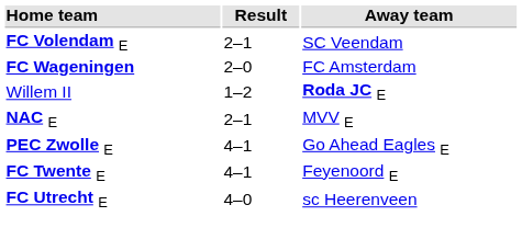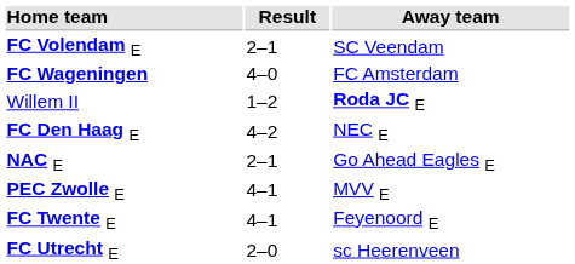FC Wageningen | Result: 2–0 -> 4–0
+ row: FC Den Haag E | 4–2 | NEC E
NAC E | Away team: MVV E -> Go Ahead Eagles E
PEC Zwolle E | Away team: Go Ahead Eagles E -> MVV E
FC Utrecht E | Result: 4–0 -> 2–0
